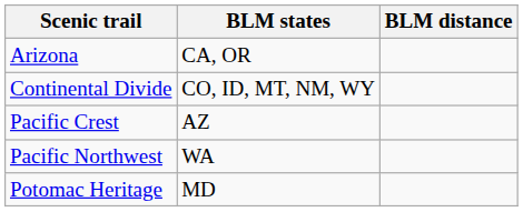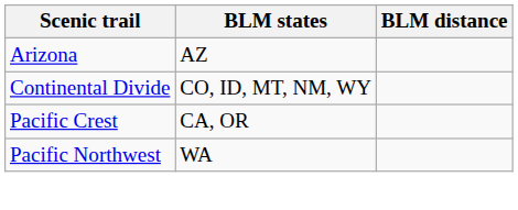Arizona | BLM states: CA, OR -> AZ
Pacific Crest | BLM states: AZ -> CA, OR
- row: Potomac Heritage | MD
